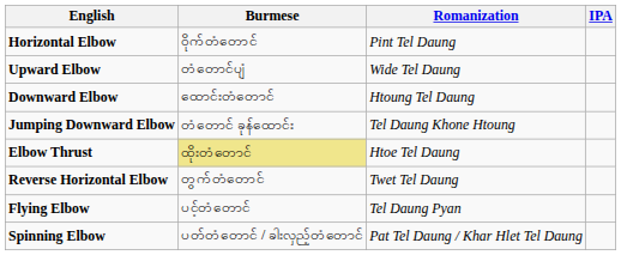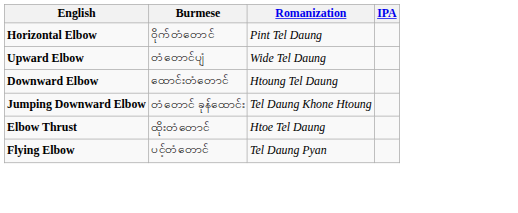Elbow Thrust | Burmese: khaki background -> no background
- row: Reverse Horizontal Elbow | တွက်တံတောင် | Twet Tel Daung
- row: Spinning Elbow | ပတ်တံတောင် / ခါးလှည့်တံတောင် | Pat Tel Daung / Khar Hlet Tel Daung
